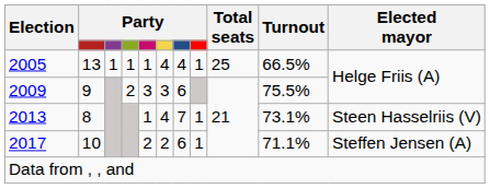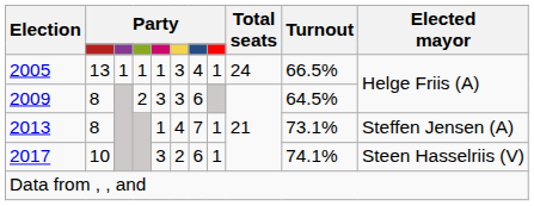2005 | column 6: 4 -> 3
2005 | Total seats: 25 -> 24
2009 | column 2: 9 -> 8
2009 | Turnout: 75.5% -> 64.5%
2013 | Elected mayor: Steen Hasselriis (V) -> Steffen Jensen (A)
2017 | column 5: 2 -> 3
2017 | Turnout: 71.1% -> 74.1%
2017 | Elected mayor: Steffen Jensen (A) -> Steen Hasselriis (V)
